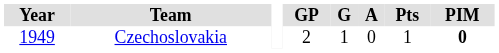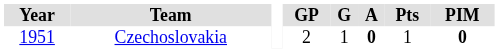Czechoslovakia | Year: 1949 -> 1951
Czechoslovakia | A: normal -> bold
